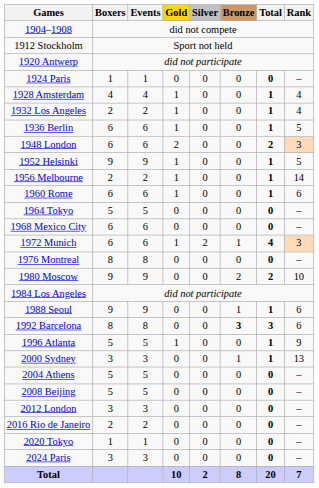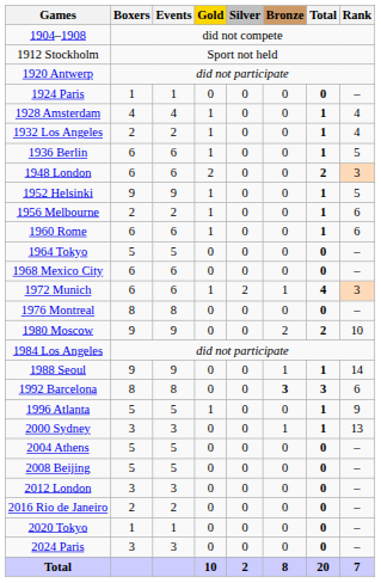1956 Melbourne | Rank: 14 -> 6
1988 Seoul | Rank: 6 -> 14
